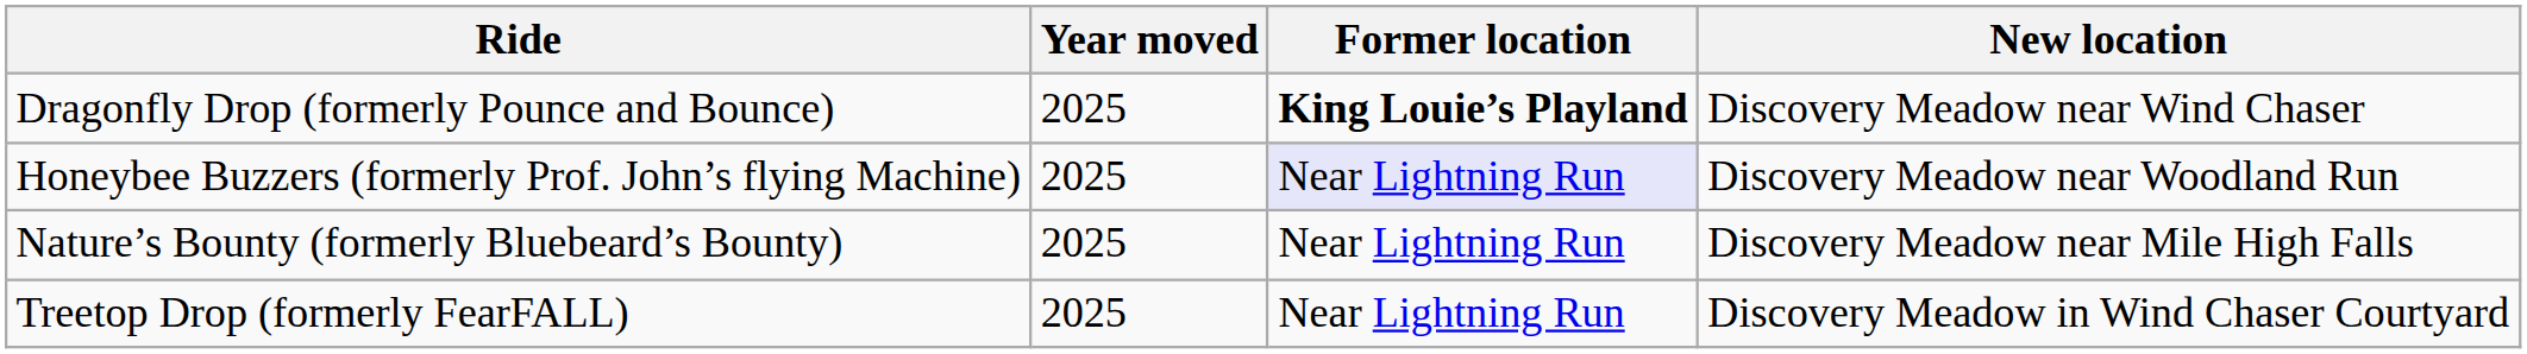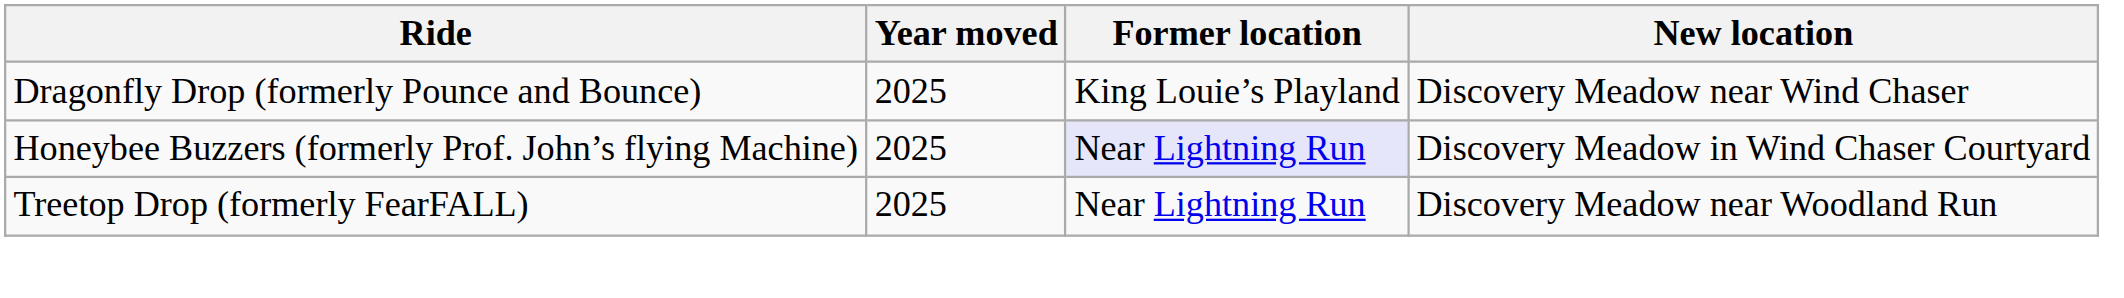Dragonfly Drop (formerly Pounce and Bounce) | Former location: bold -> normal
Honeybee Buzzers (formerly Prof. John’s flying Machine) | New location: Discovery Meadow near Woodland Run -> Discovery Meadow in Wind Chaser Courtyard
- row: Nature’s Bounty (formerly Bluebeard’s Bounty) | 2025 | Near Lightning Run | Discovery Meadow near Mile High Falls
Treetop Drop (formerly FearFALL) | New location: Discovery Meadow in Wind Chaser Courtyard -> Discovery Meadow near Woodland Run
